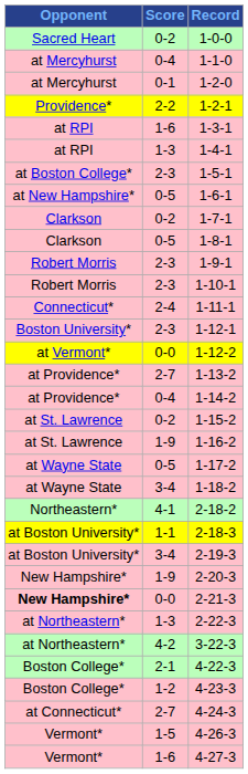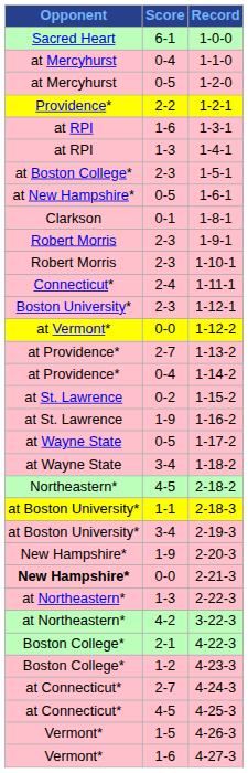1-0-0 | Score: 0-2 -> 6-1
1-2-0 | Score: 0-1 -> 0-5
- row: Clarkson | 0-2 | 1-7-1
1-8-1 | Score: 0-5 -> 0-1
2-18-2 | Score: 4-1 -> 4-5
+ row: at Connecticut* | 4-5 | 4-25-3
